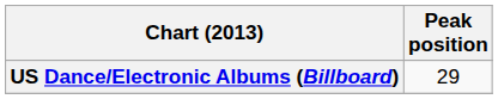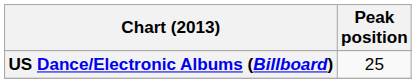US Dance/Electronic Albums (Billboard) | Peak position: 29 -> 25
